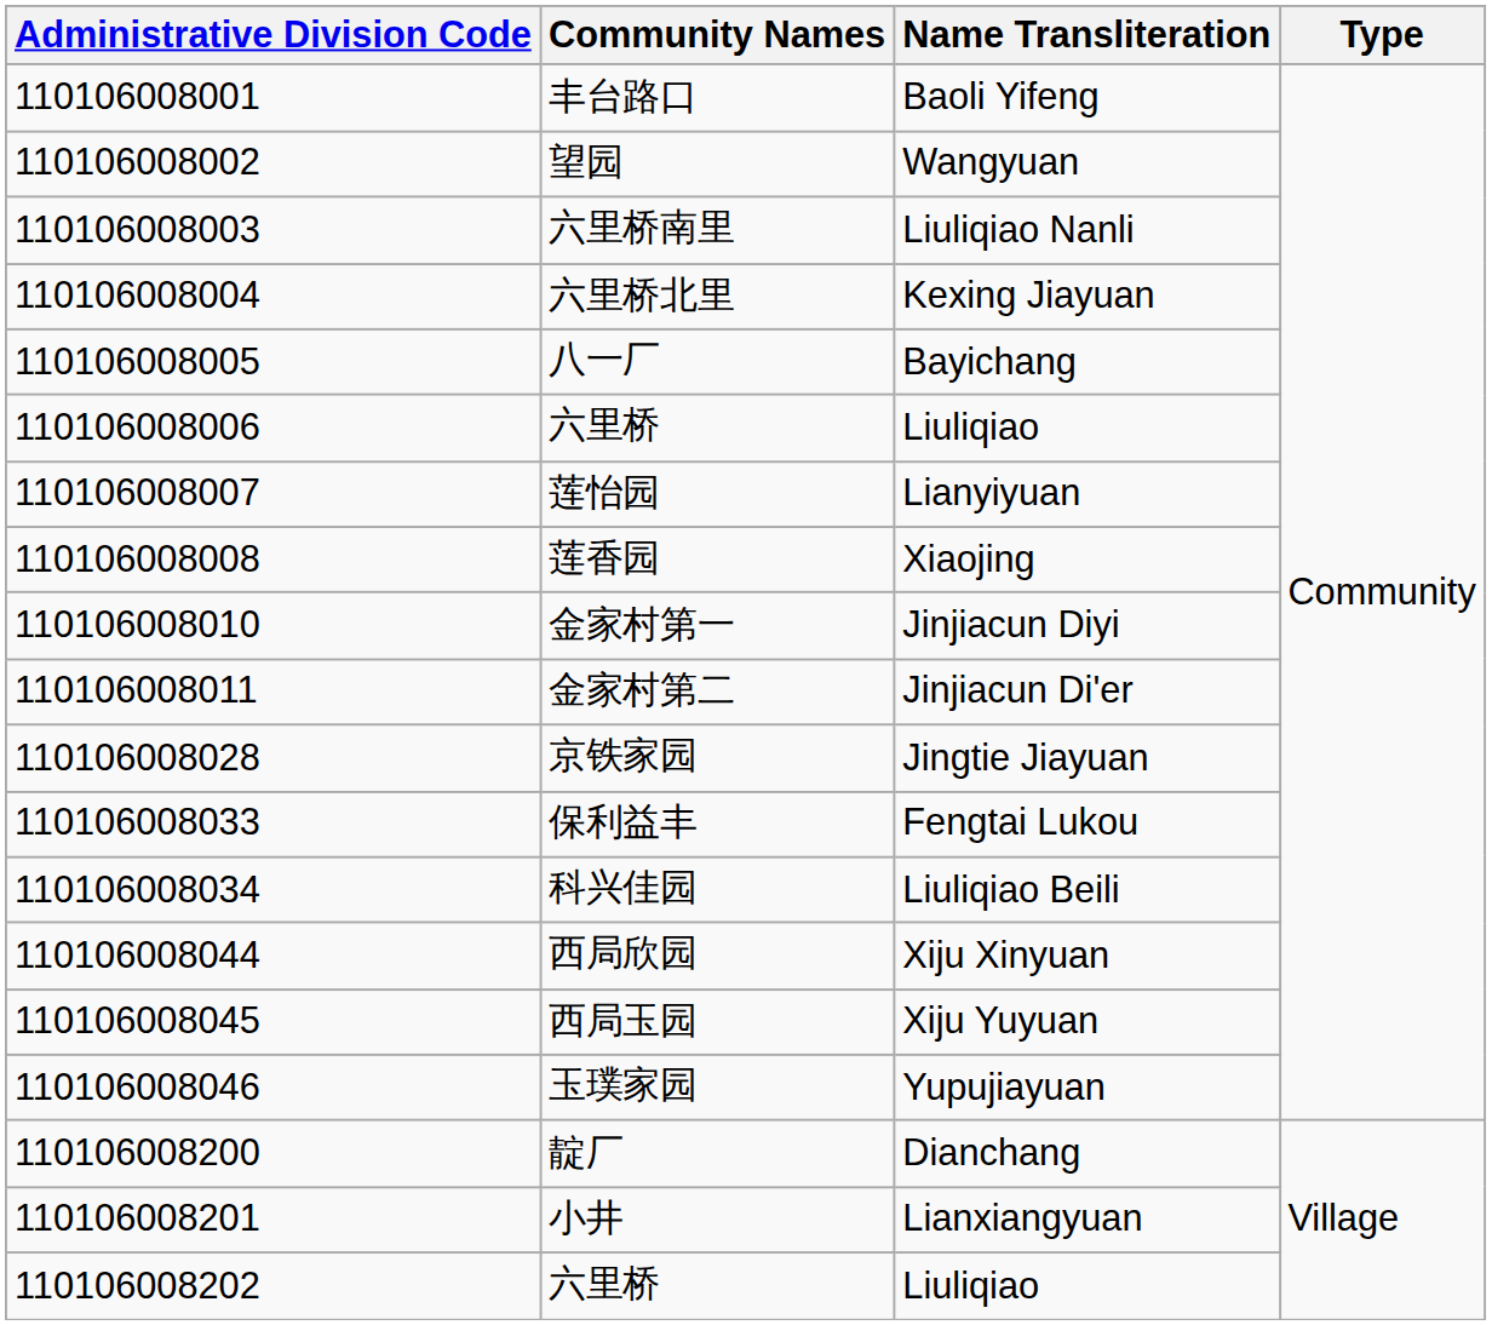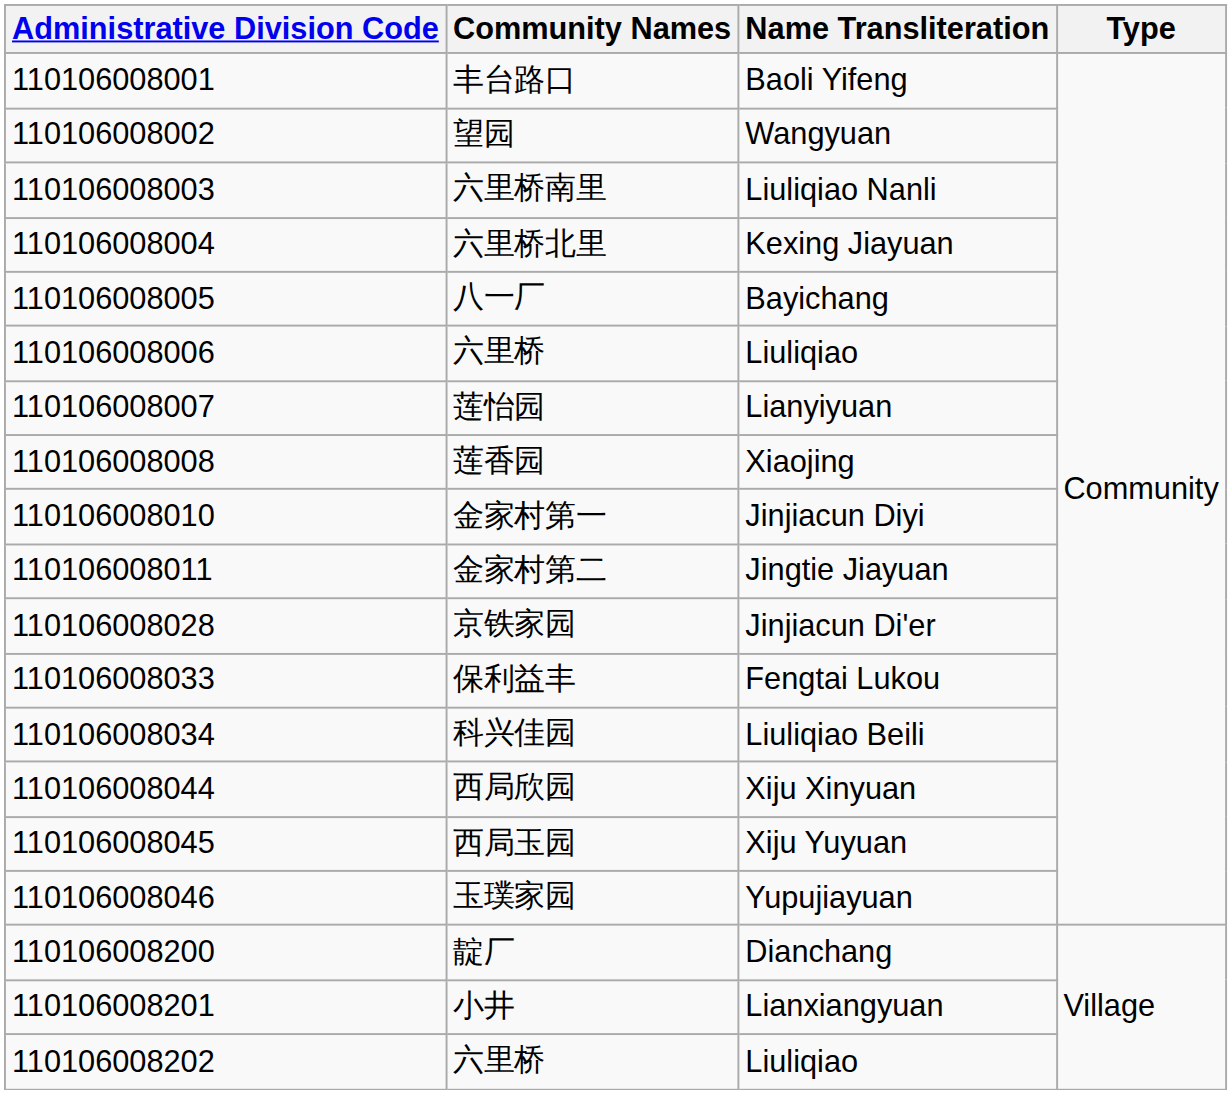金家村第二 | Name Transliteration: Jinjiacun Di'er -> Jingtie Jiayuan
京铁家园 | Name Transliteration: Jingtie Jiayuan -> Jinjiacun Di'er
